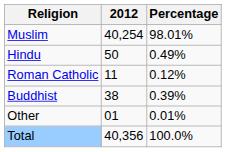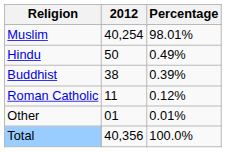rows swapped: Buddhist <-> Roman Catholic
